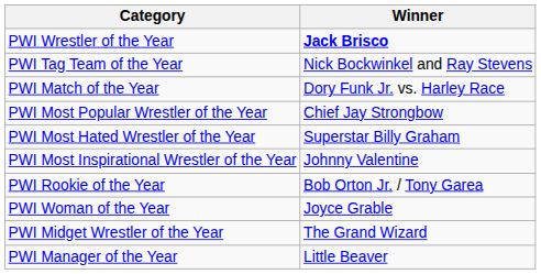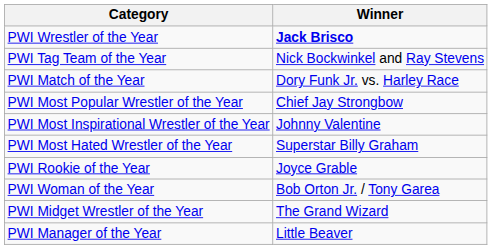rows swapped: PWI Most Hated Wrestler of the Year <-> PWI Most Inspirational Wrestler of the Year
PWI Rookie of the Year | Winner: Bob Orton Jr. / Tony Garea -> Joyce Grable
PWI Woman of the Year | Winner: Joyce Grable -> Bob Orton Jr. / Tony Garea
